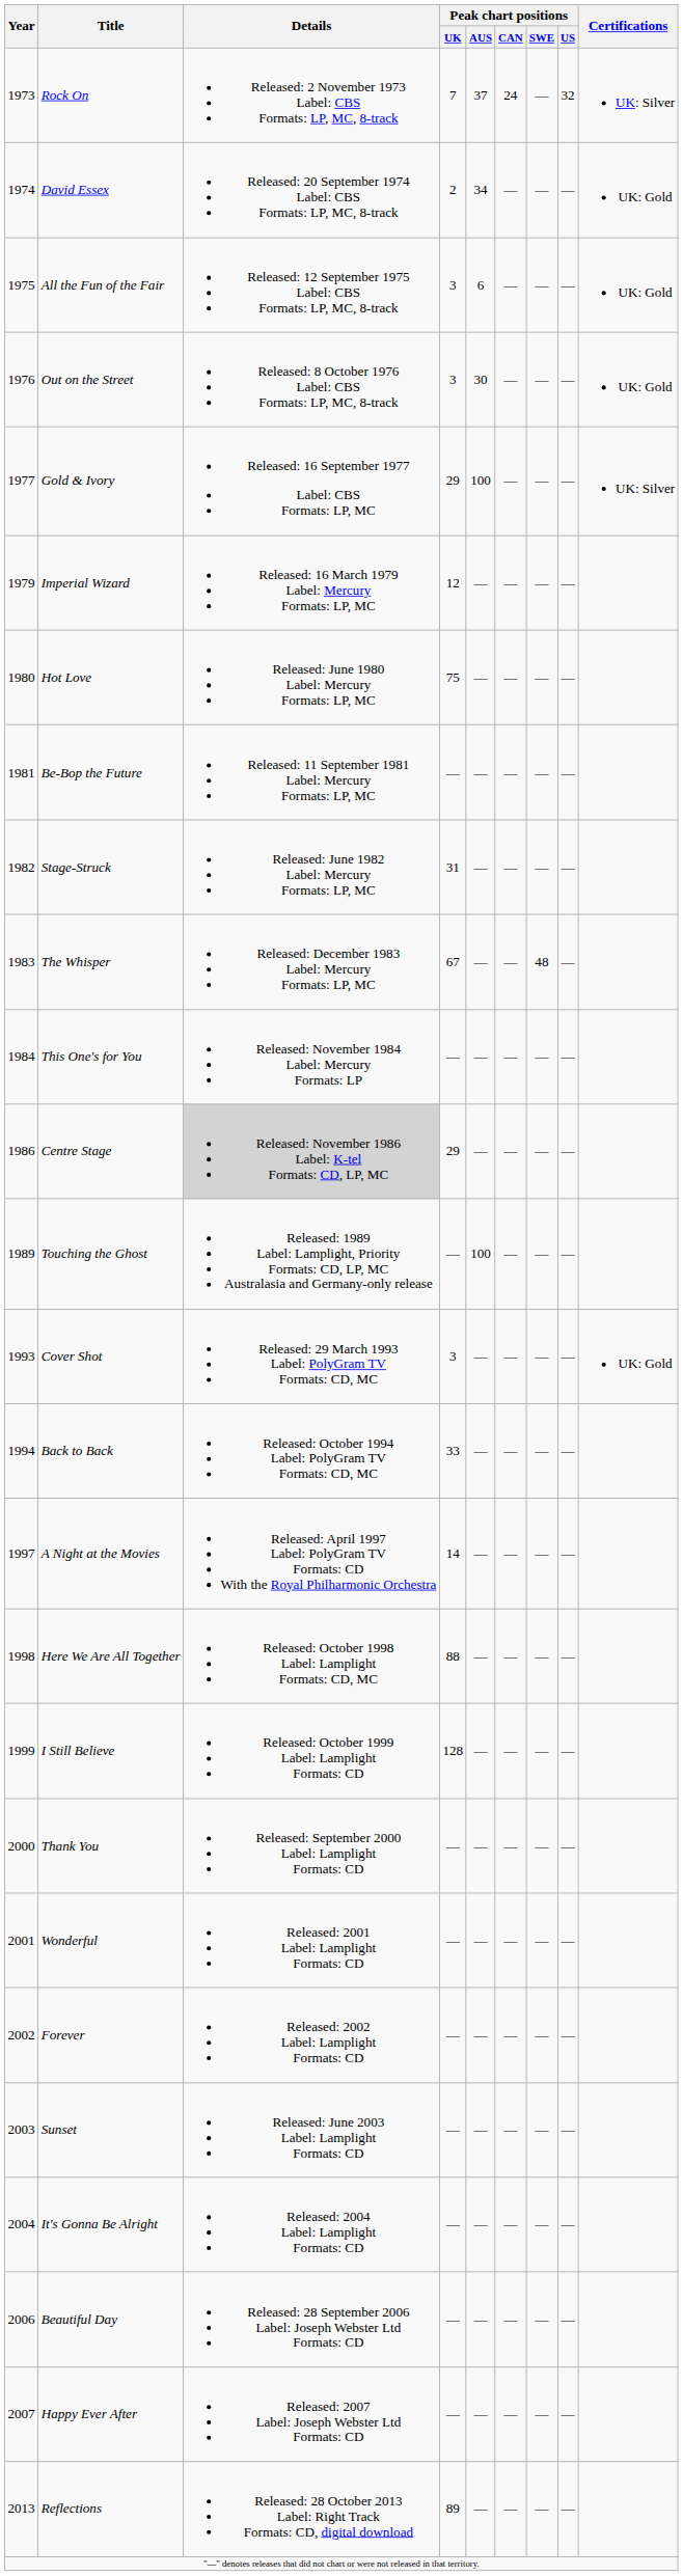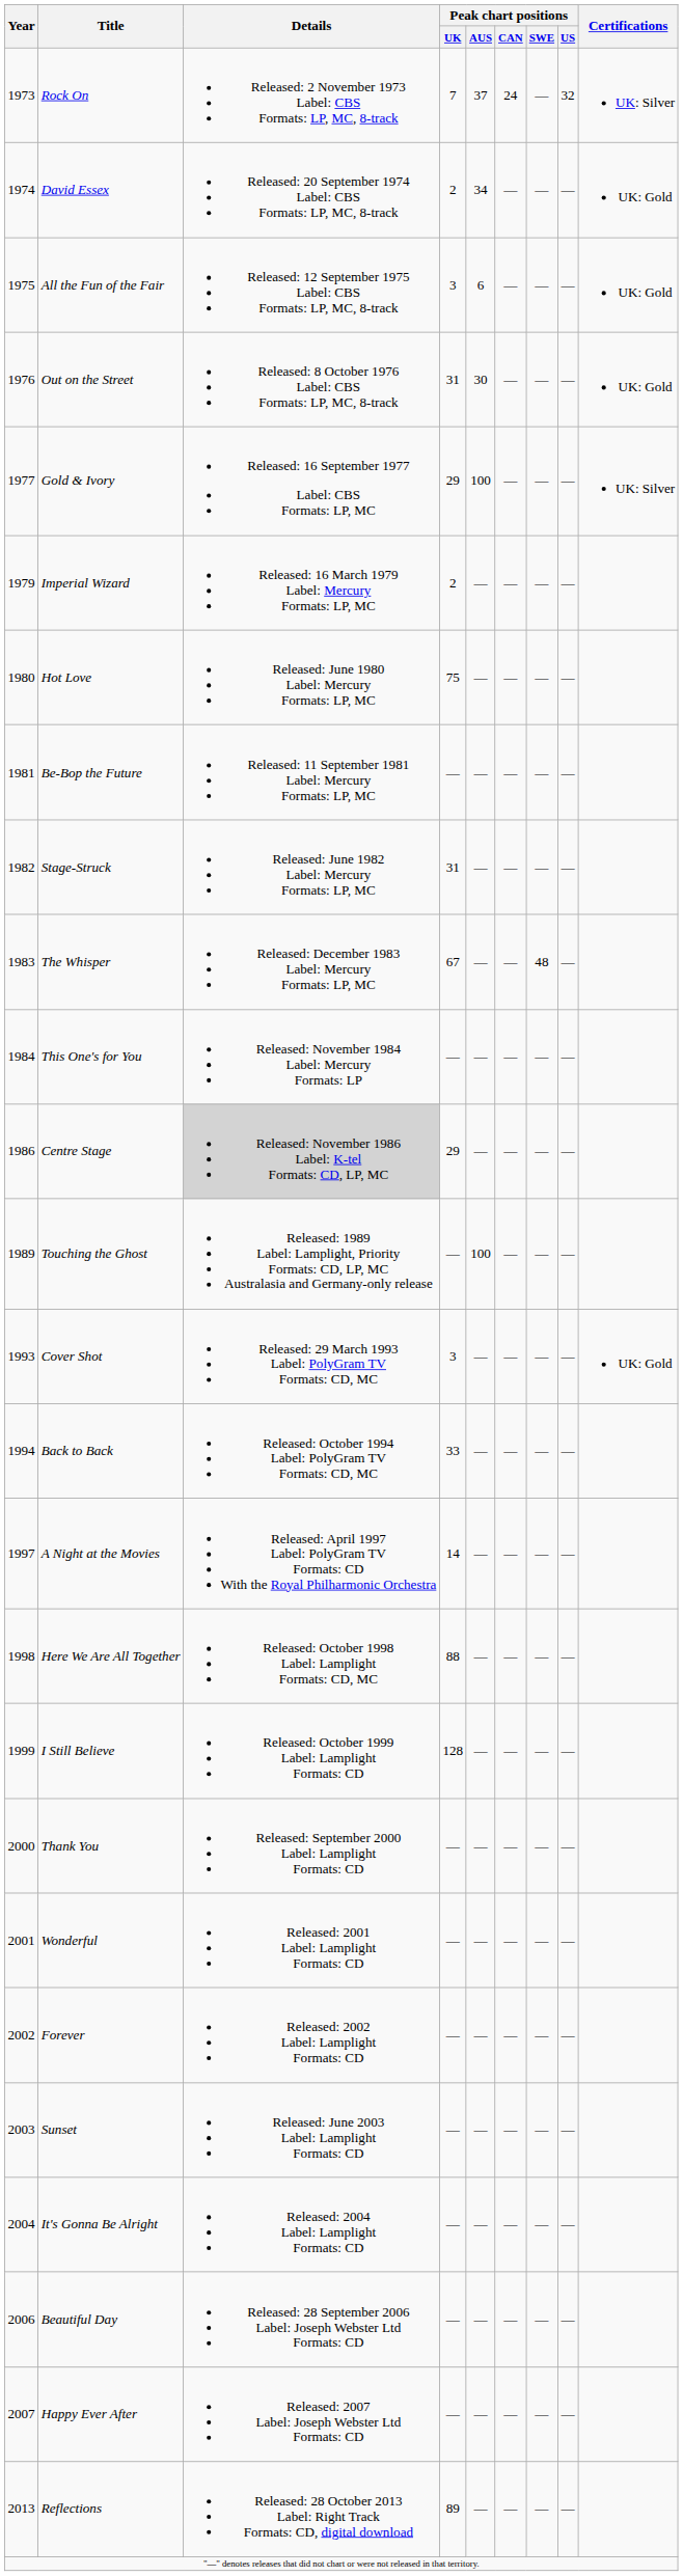Out on the Street | Peak chart positions / UK: 3 -> 31
Imperial Wizard | Peak chart positions / UK: 12 -> 2
